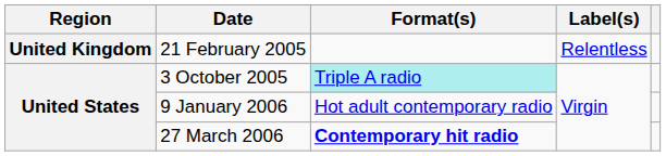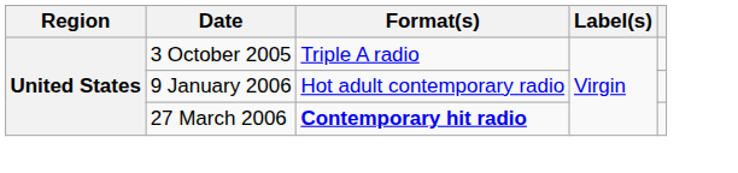- row: United Kingdom | 21 February 2005 | Relentless
3 October 2005 | Format(s): paleturquoise background -> no background
